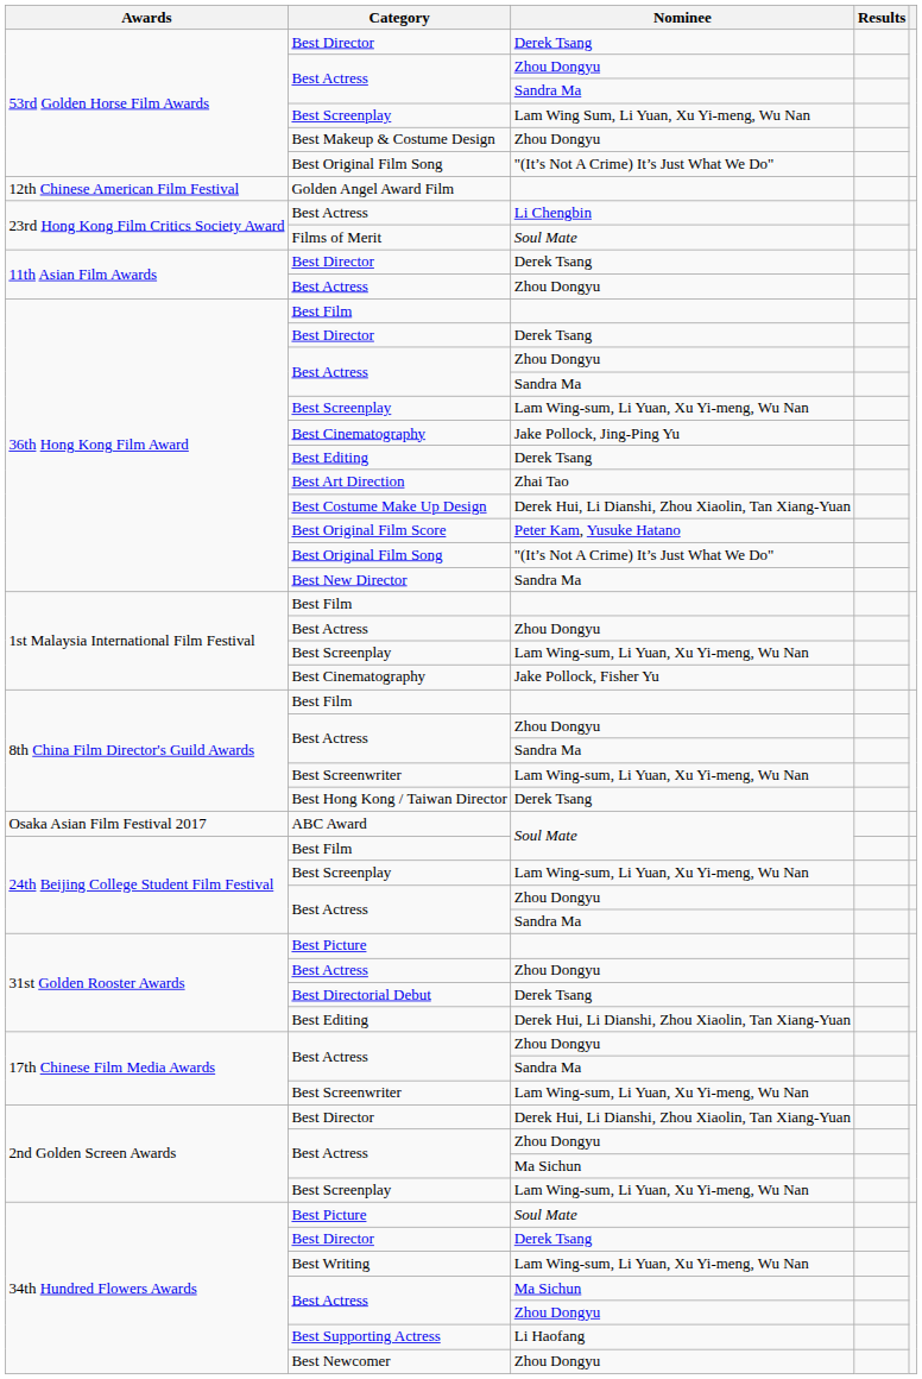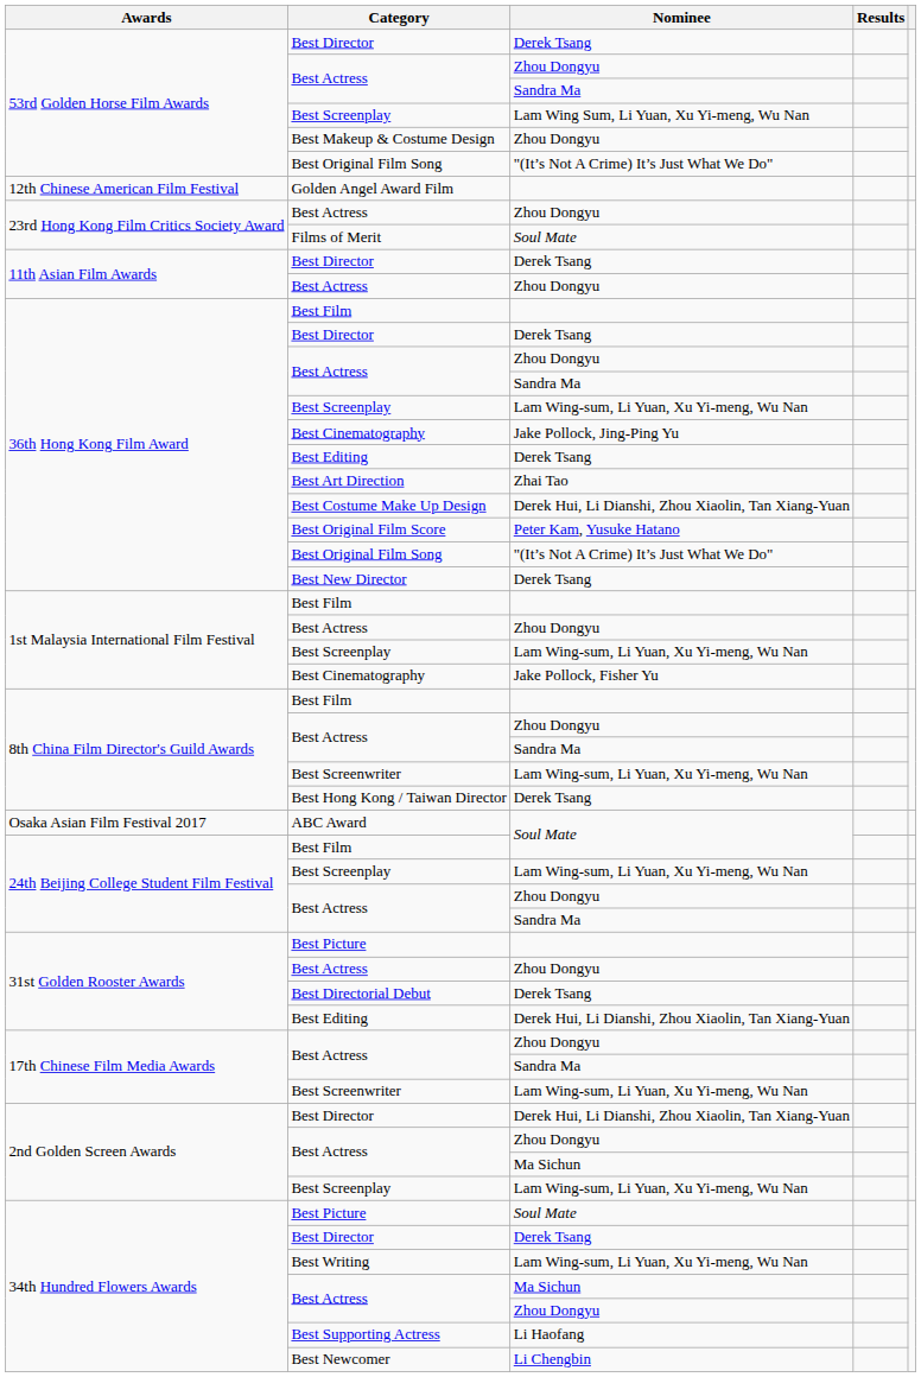23rd Hong Kong Film Critics Society Award / Best Actress | Nominee: Li Chengbin -> Zhou Dongyu
Best New Director | Nominee: Sandra Ma -> Derek Tsang
Best Newcomer | Nominee: Zhou Dongyu -> Li Chengbin
